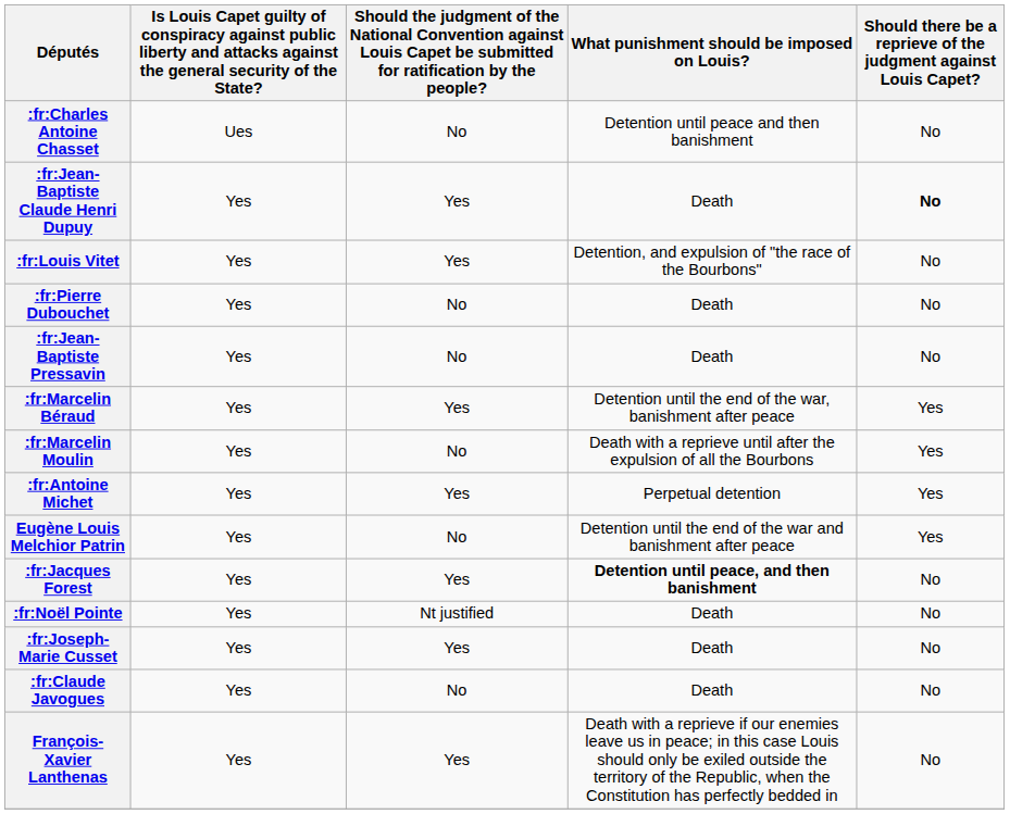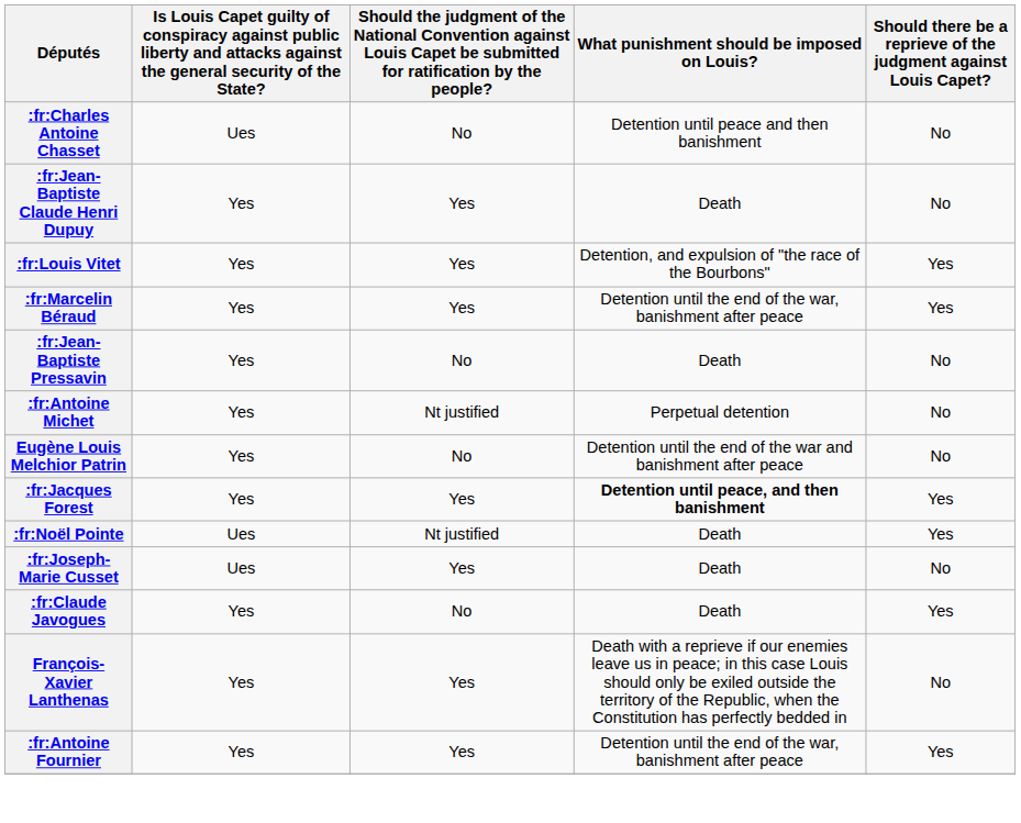:fr:Jean-Baptiste Claude Henri Dupuy | column 5: bold -> normal
:fr:Louis Vitet | column 5: No -> Yes
- row: :fr:Pierre Dubouchet | Yes | No | Death | No
rows swapped: :fr:Marcelin Béraud <-> :fr:Jean-Baptiste Pressavin
- row: :fr:Marcelin Moulin | Yes | No | Death with a reprieve until after the expulsion of all the Bourbons | Yes
:fr:Antoine Michet | column 3: Yes -> Nt justified
:fr:Antoine Michet | column 5: Yes -> No
Eugène Louis Melchior Patrin | column 5: Yes -> No
:fr:Jacques Forest | column 5: No -> Yes
:fr:Noël Pointe | column 2: Yes -> Ues
:fr:Noël Pointe | column 5: No -> Yes
:fr:Joseph-Marie Cusset | column 2: Yes -> Ues
:fr:Claude Javogues | column 5: No -> Yes
+ row: :fr:Antoine Fournier | Yes | Yes | Detention until the end of the war, banishment after peace | Yes
